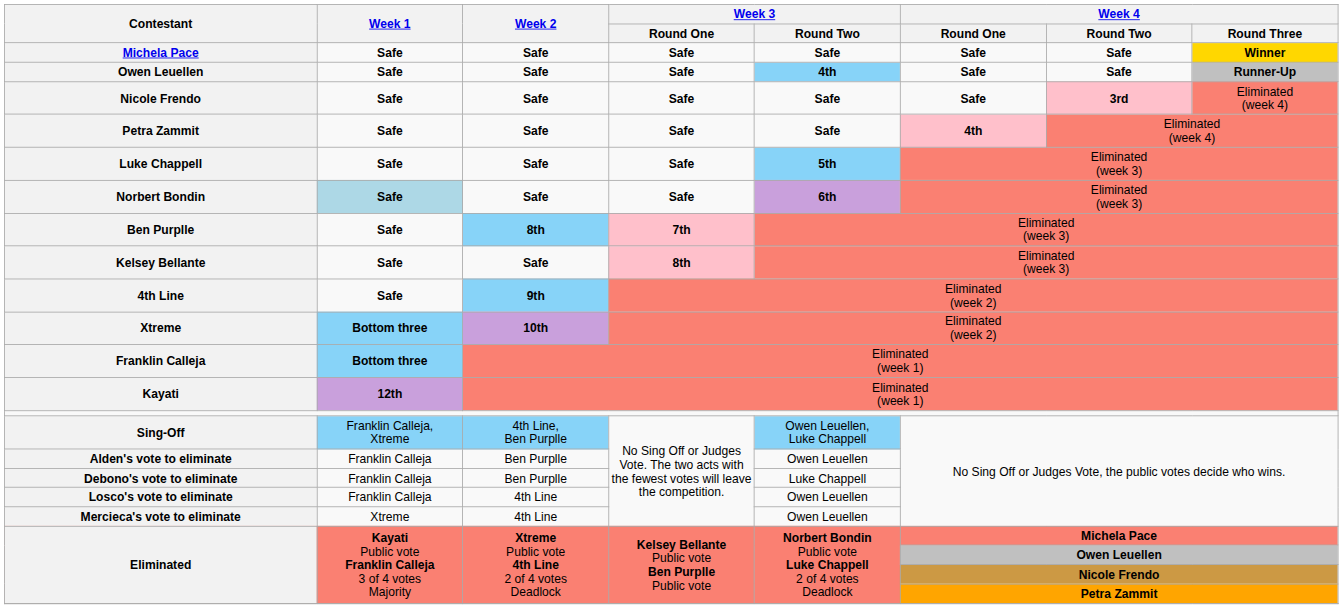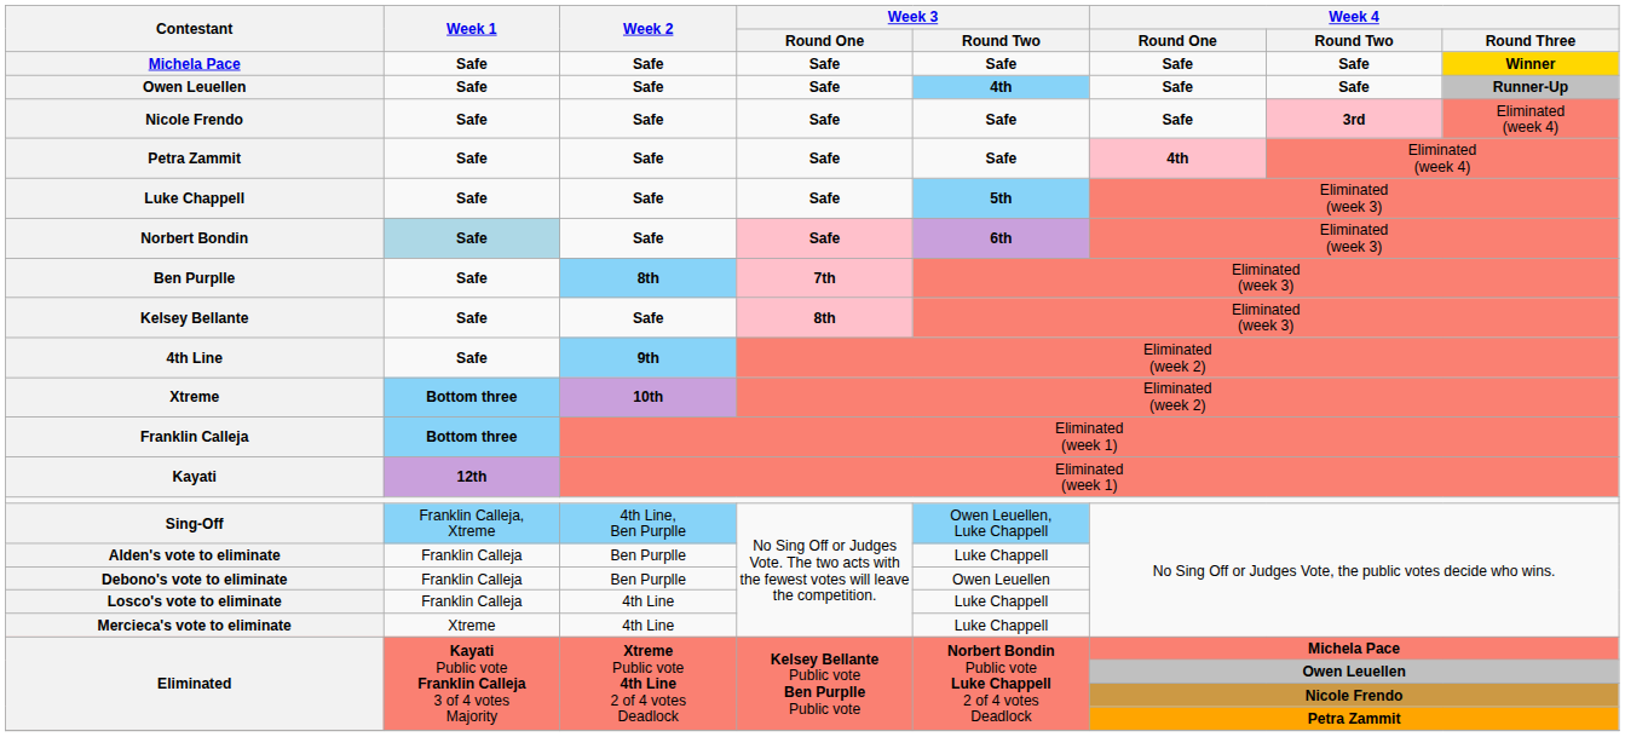Norbert Bondin | Week 3 / Round One: no background -> pink background
Alden's vote to eliminate | Week 3 / Round Two: Owen Leuellen -> Luke Chappell
Debono's vote to eliminate | Week 3 / Round Two: Luke Chappell -> Owen Leuellen
Losco's vote to eliminate | Week 3 / Round Two: Owen Leuellen -> Luke Chappell
Mercieca's vote to eliminate | Week 3 / Round Two: Owen Leuellen -> Luke Chappell
